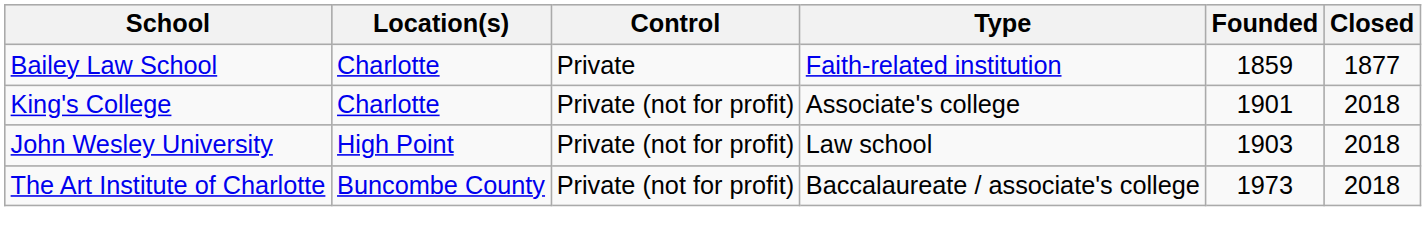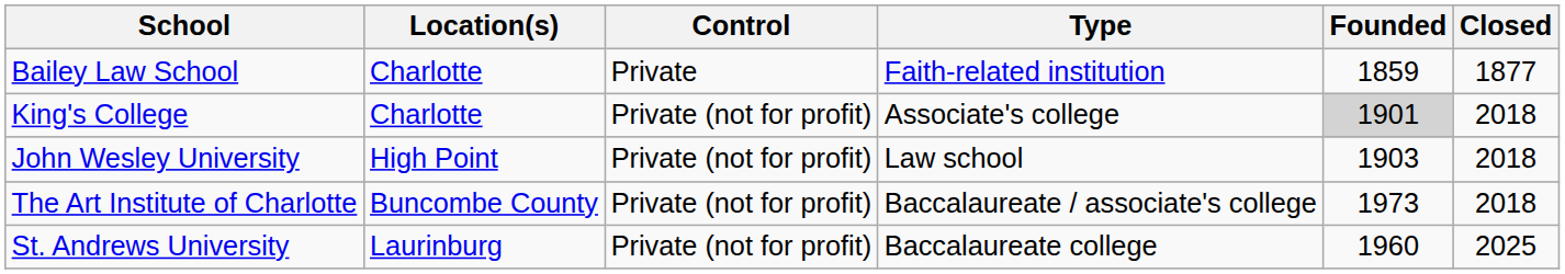King's College | Founded: no background -> lightgrey background
+ row: St. Andrews University | Laurinburg | Private (not for profit) | Baccalaureate college | 1960 | 2025
